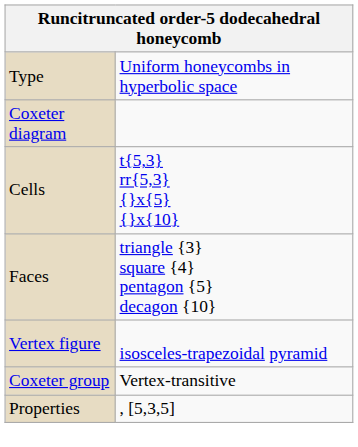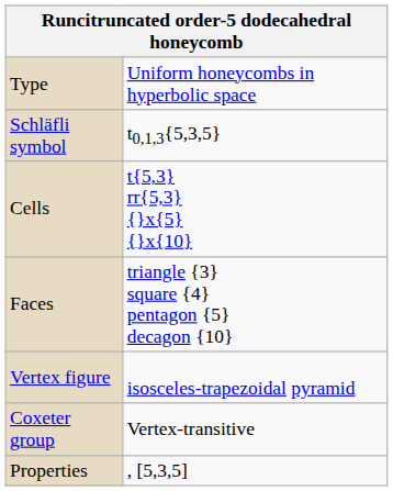+ row: Schläfli symbol | t0,1,3{5,3,5}
- row: Coxeter diagram
